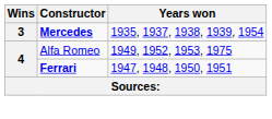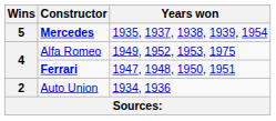Mercedes | Wins: 3 -> 5
+ row: 2 | Auto Union | 1934, 1936
